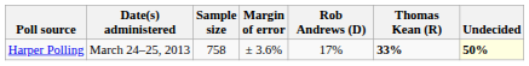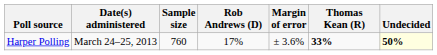columns swapped: Margin of error <-> Rob Andrews (D)
Harper Polling | Sample size: 758 -> 760
